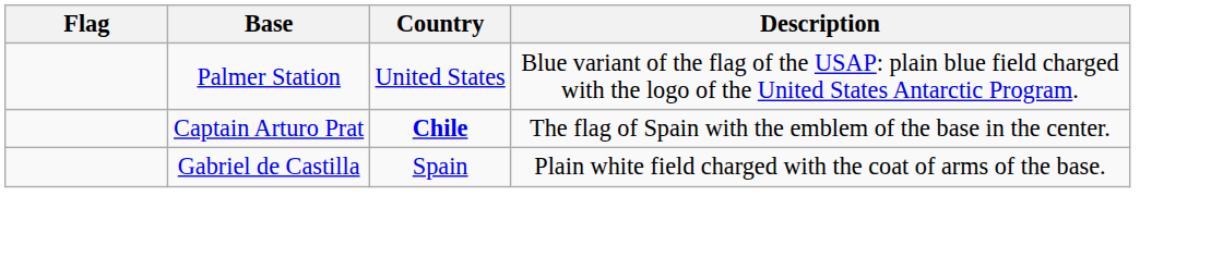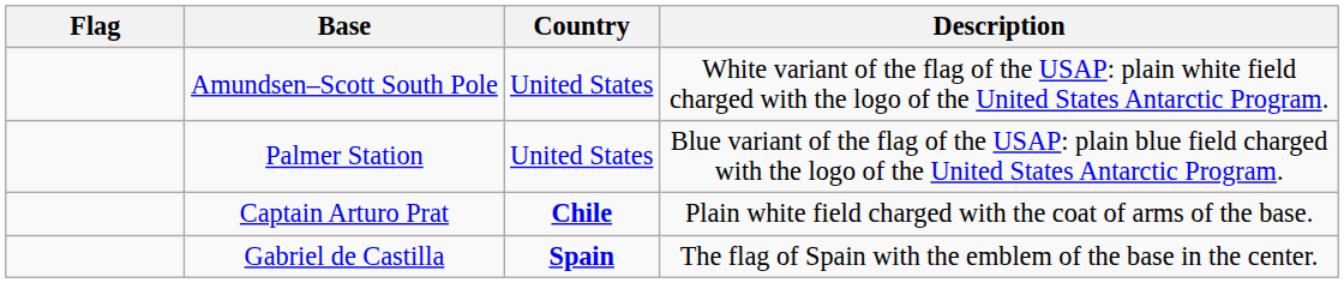+ row: Amundsen–Scott South Pole | United States | White variant of the flag of the USAP: plain white field charged with the logo of the United States Antarctic Program.
Captain Arturo Prat | Description: The flag of Spain with the emblem of the base in the center. -> Plain white field charged with the coat of arms of the base.
Gabriel de Castilla | Country: normal -> bold
Gabriel de Castilla | Description: Plain white field charged with the coat of arms of the base. -> The flag of Spain with the emblem of the base in the center.
